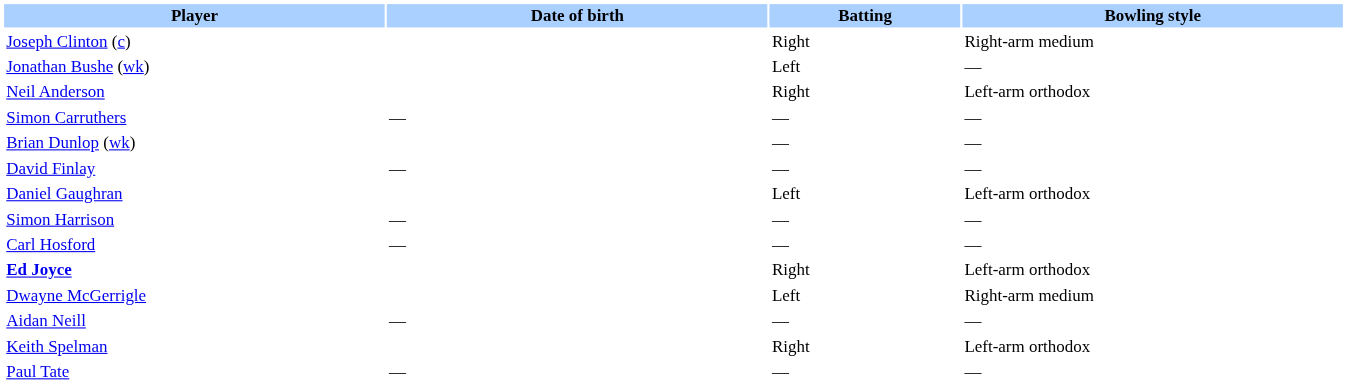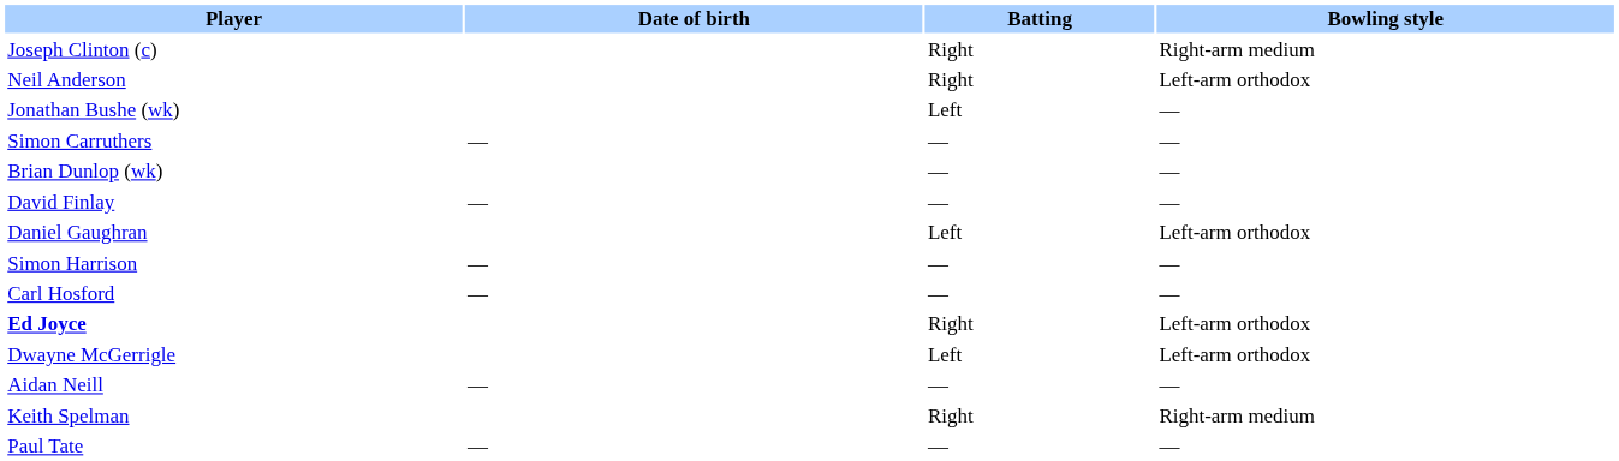rows swapped: Neil Anderson <-> Jonathan Bushe (wk)
Dwayne McGerrigle | Bowling style: Right-arm medium -> Left-arm orthodox
Keith Spelman | Bowling style: Left-arm orthodox -> Right-arm medium
